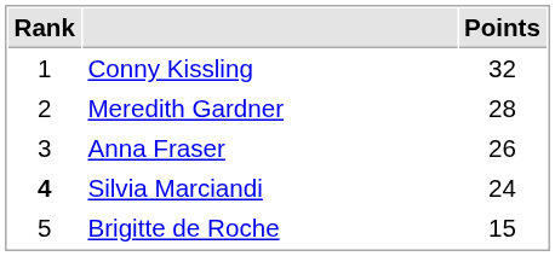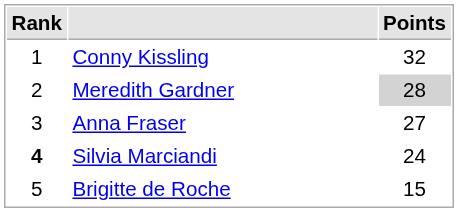Meredith Gardner | Points: no background -> lightgrey background
Anna Fraser | Points: 26 -> 27
